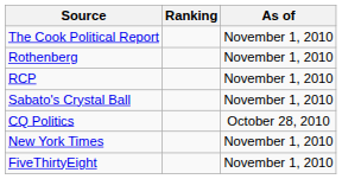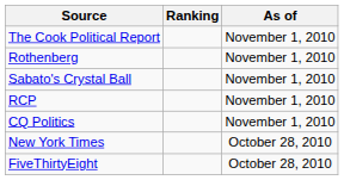rows swapped: Sabato's Crystal Ball <-> RCP
CQ Politics | As of: October 28, 2010 -> November 1, 2010
New York Times | As of: November 1, 2010 -> October 28, 2010
FiveThirtyEight | As of: November 1, 2010 -> October 28, 2010
